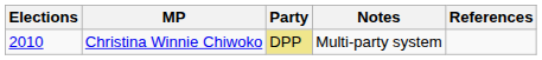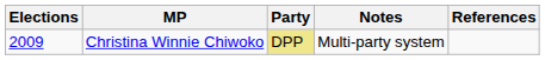Christina Winnie Chiwoko | Elections: 2010 -> 2009
